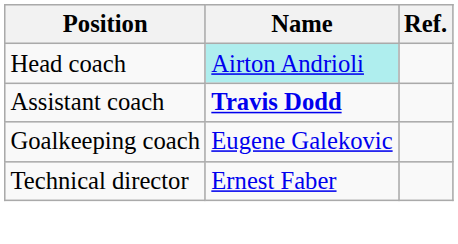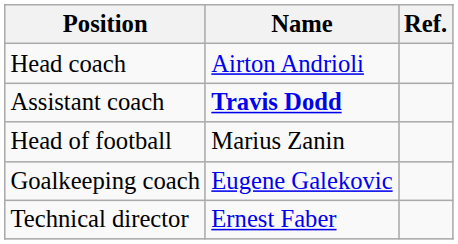Head coach | Name: paleturquoise background -> no background
+ row: Head of football | Marius Zanin
